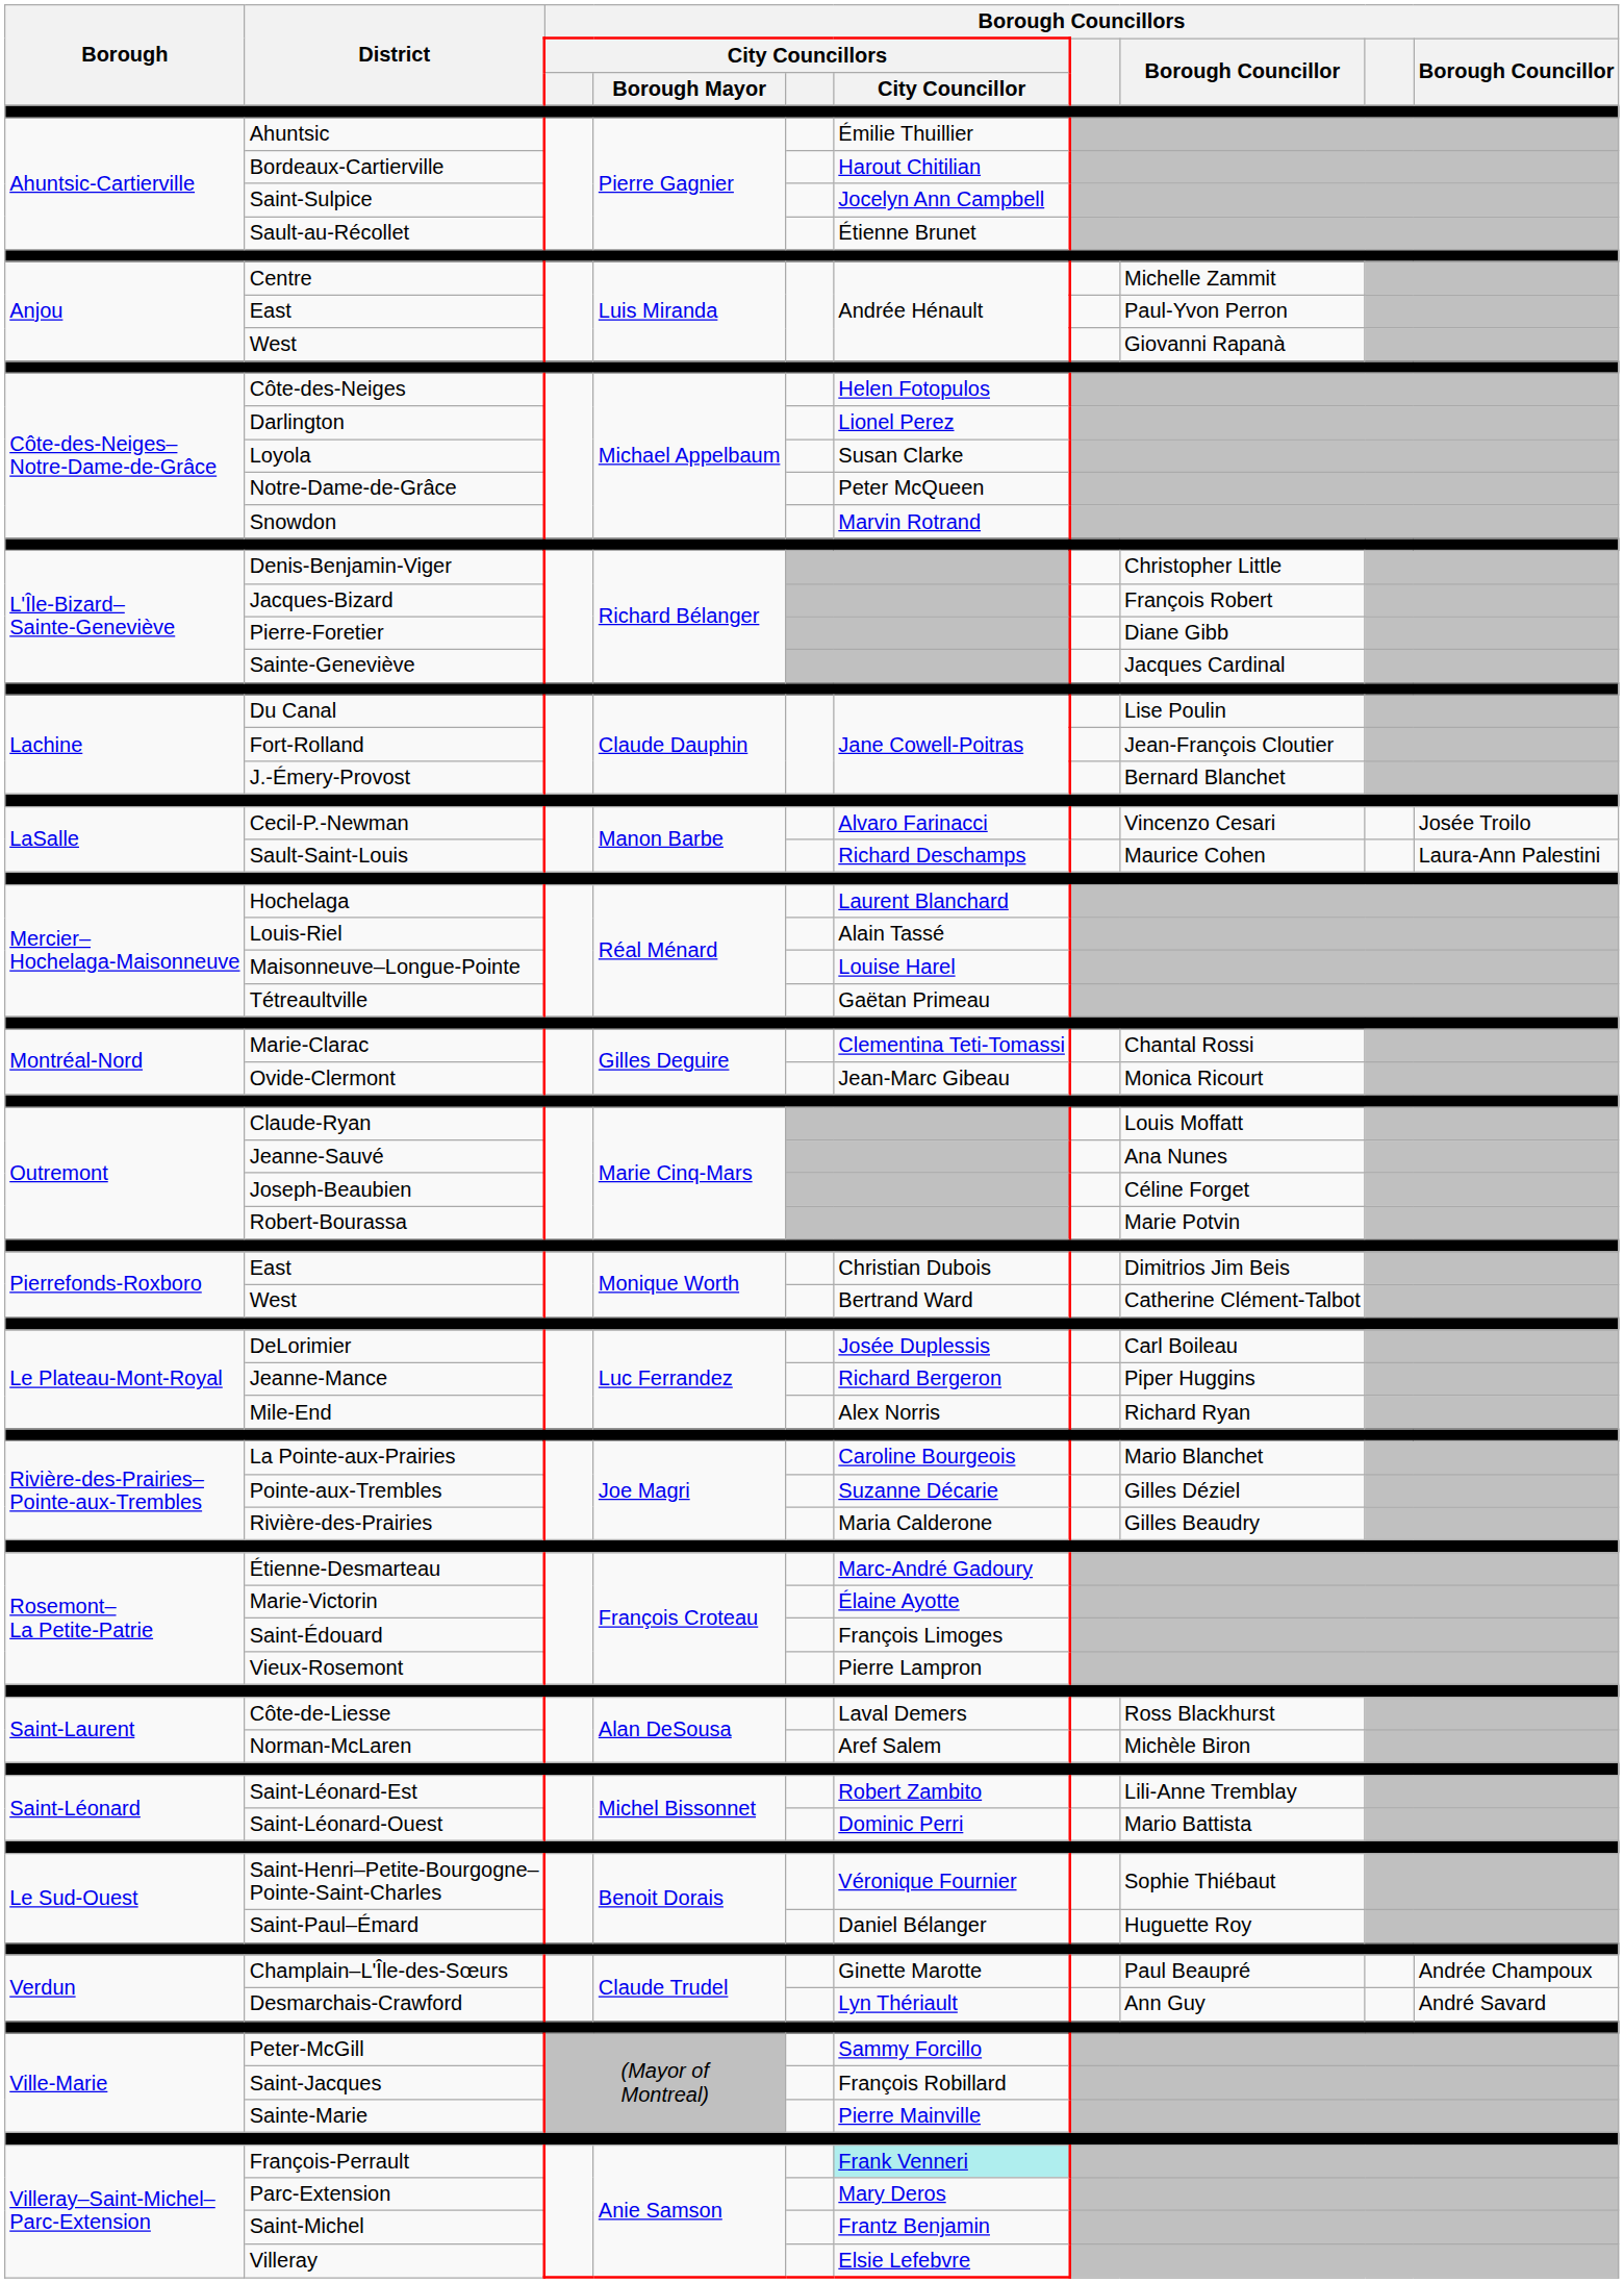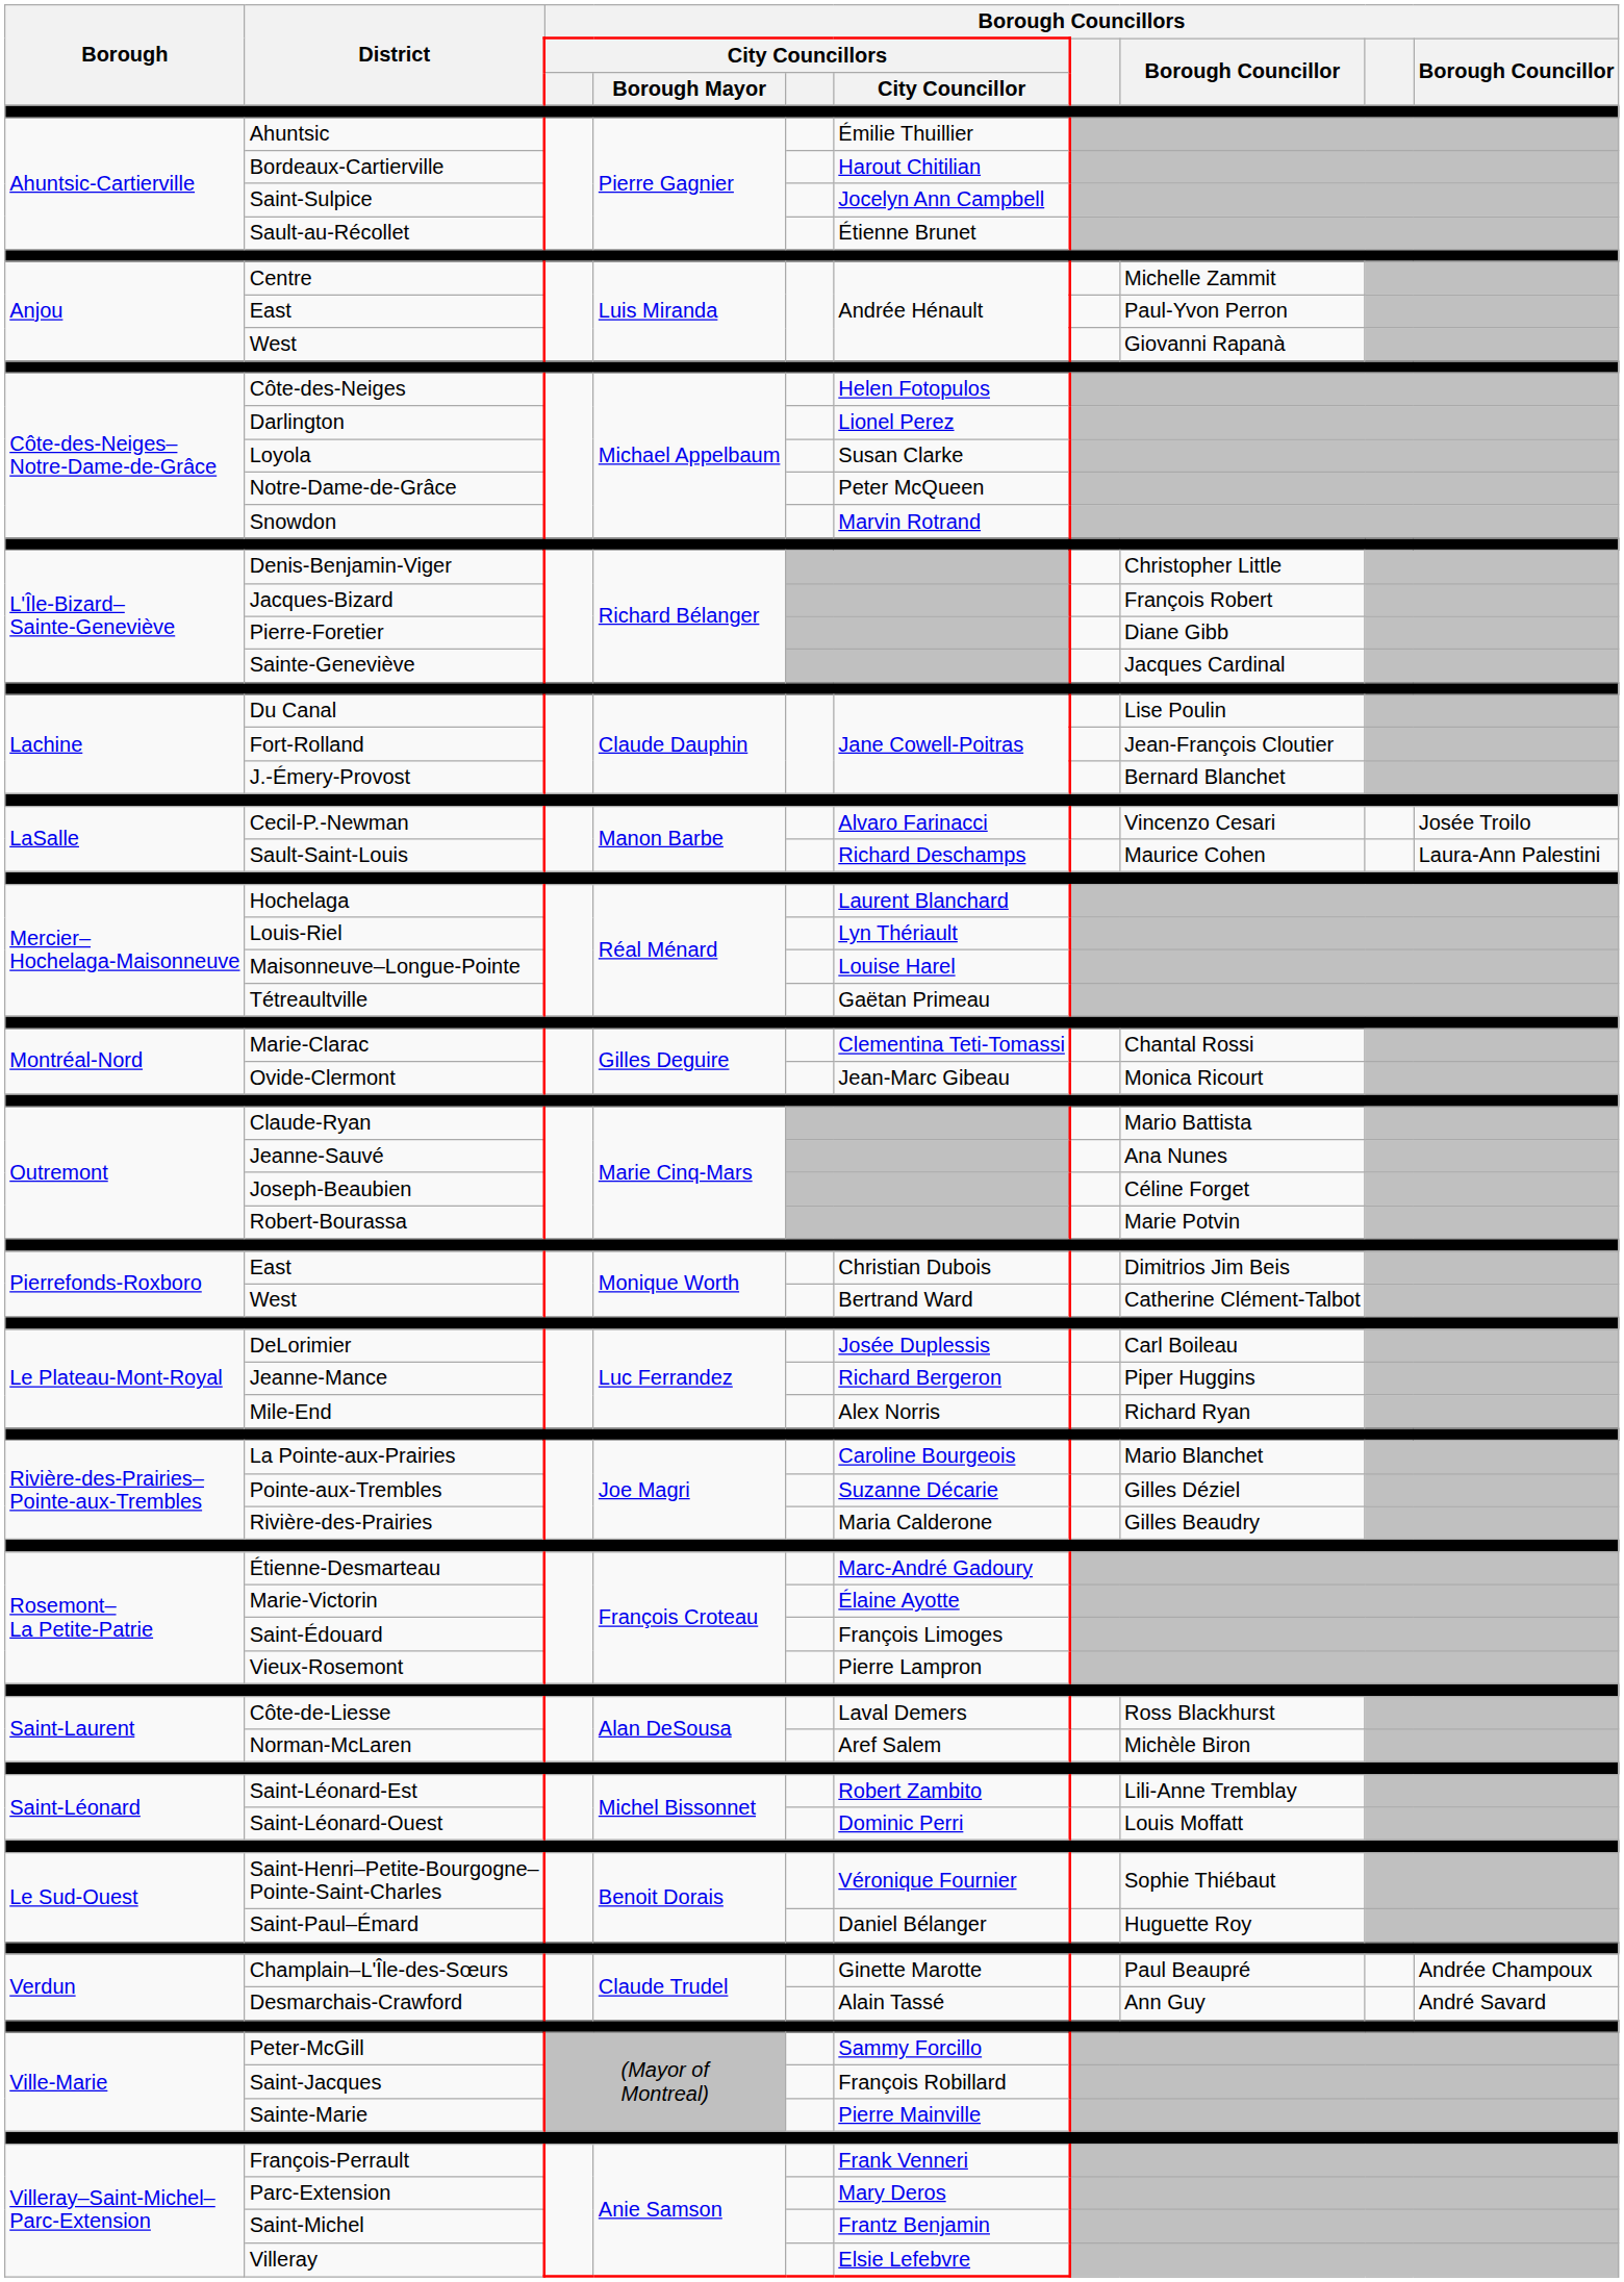Louis-Riel | Borough Councillors / City Councillors / City Councillor: Alain Tassé -> Lyn Thériault
Claude-Ryan | column 8: Louis Moffatt -> Mario Battista
Saint-Léonard-Ouest | column 8: Mario Battista -> Louis Moffatt
Desmarchais-Crawford | Borough Councillors / City Councillors / City Councillor: Lyn Thériault -> Alain Tassé
François-Perrault | Borough Councillors / City Councillors / City Councillor: paleturquoise background -> no background
